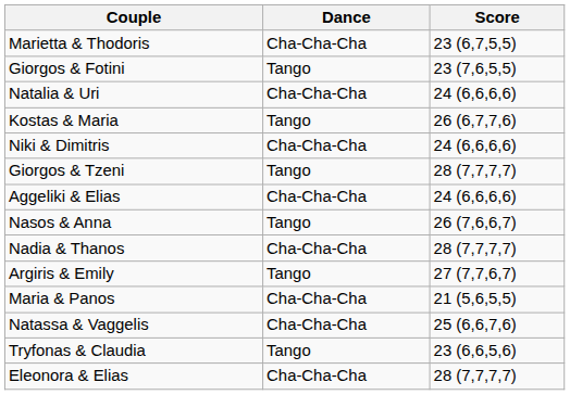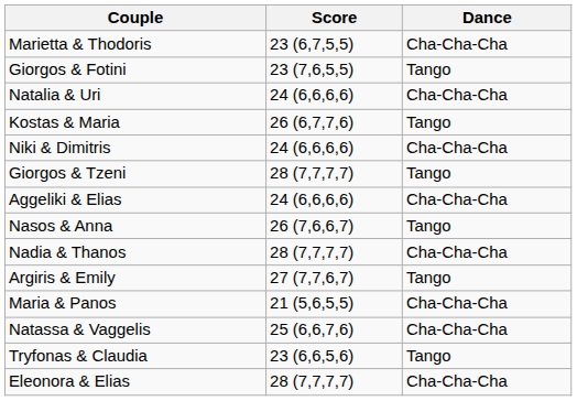columns swapped: Score <-> Dance
